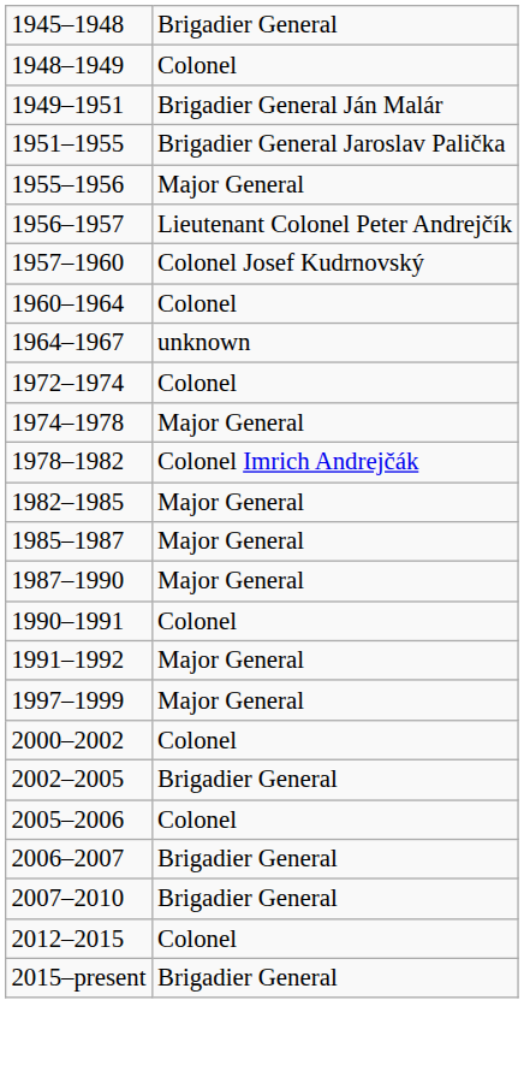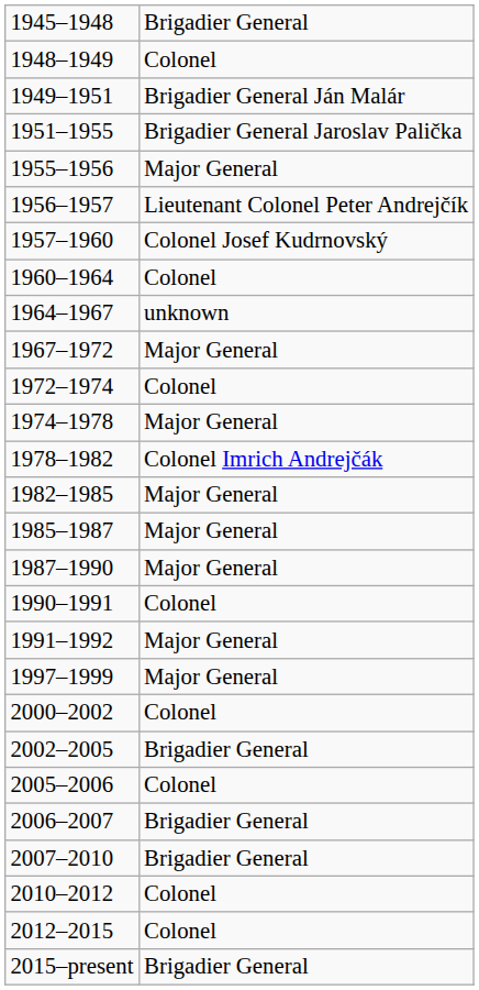+ row: 1967–1972 | Major General
+ row: 2010–2012 | Colonel
